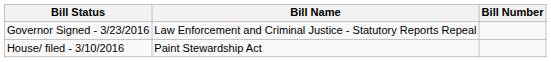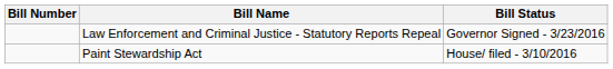columns swapped: Bill Number <-> Bill Status
